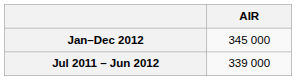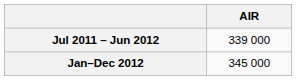rows swapped: Jan–Dec 2012 <-> Jul 2011 – Jun 2012
